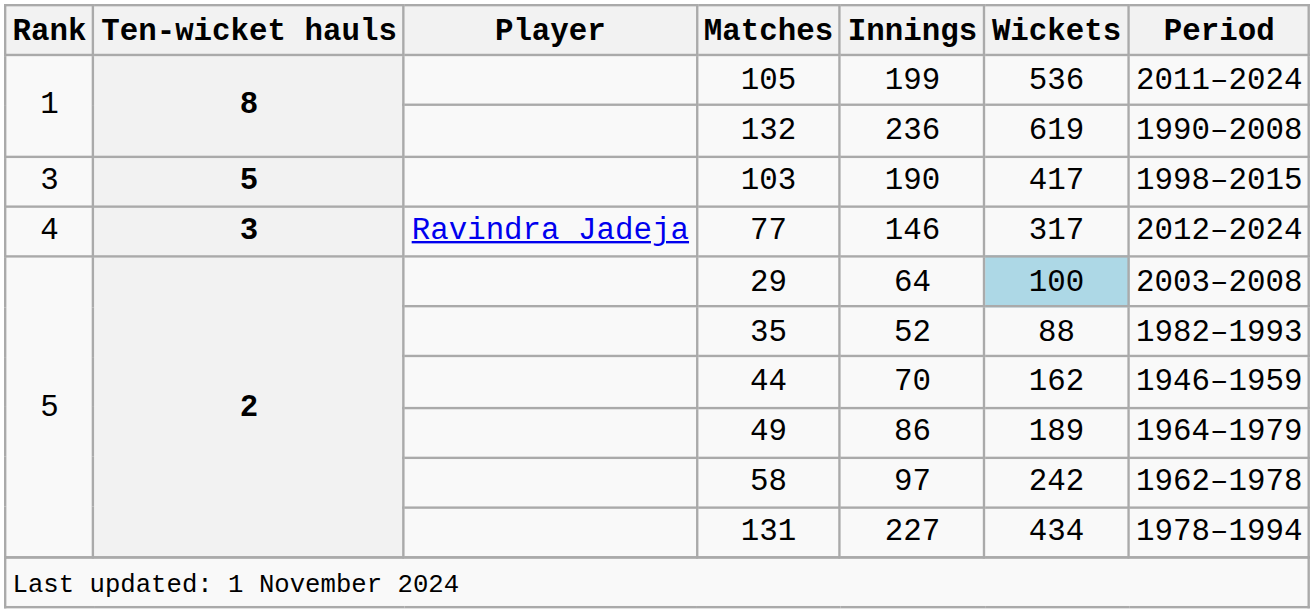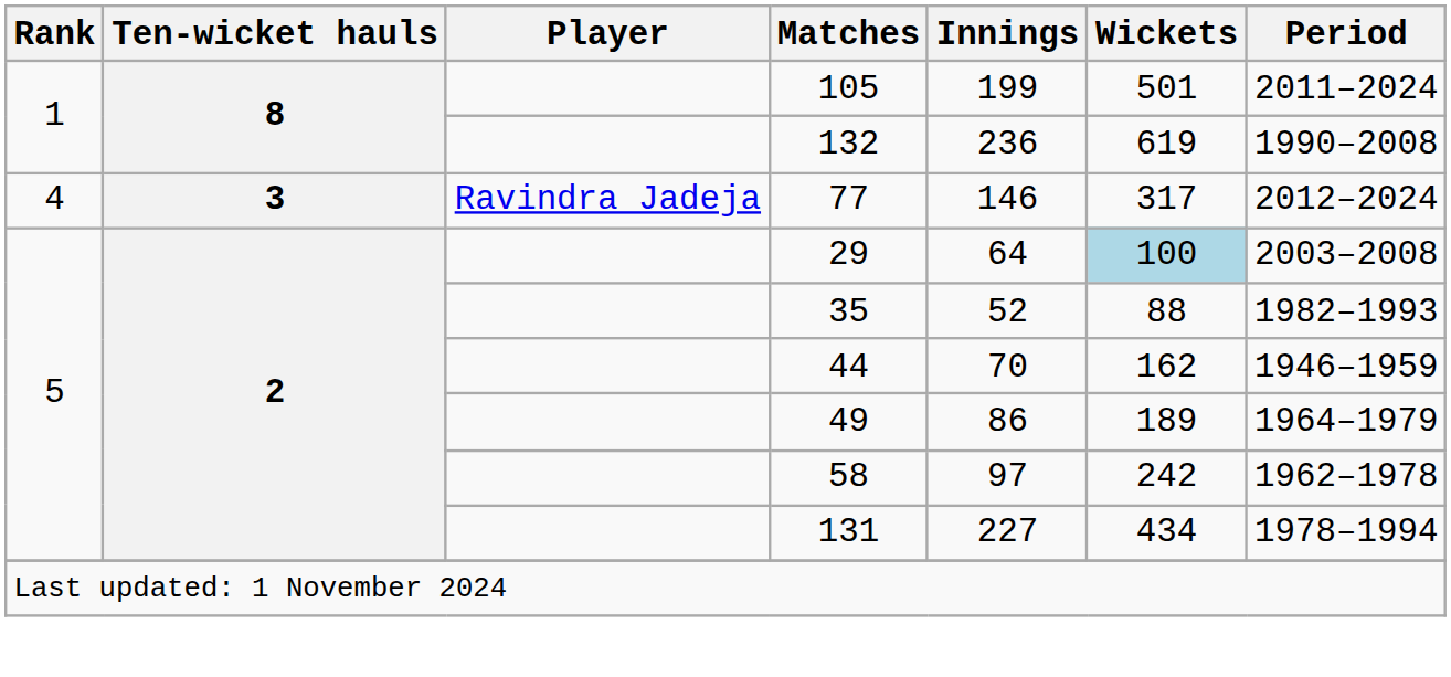105 | Wickets: 536 -> 501
- row: 3 | 5 | 103 | 190 | 417 | 1998–2015
